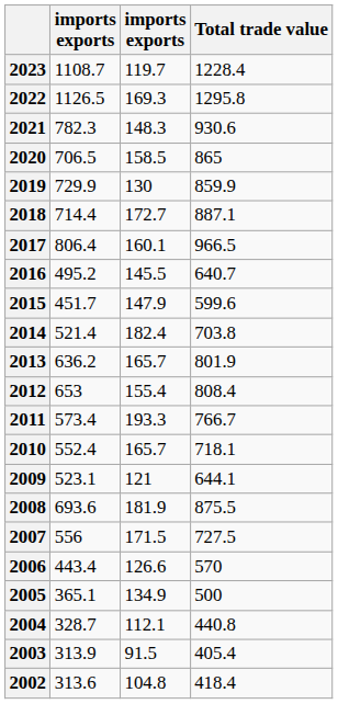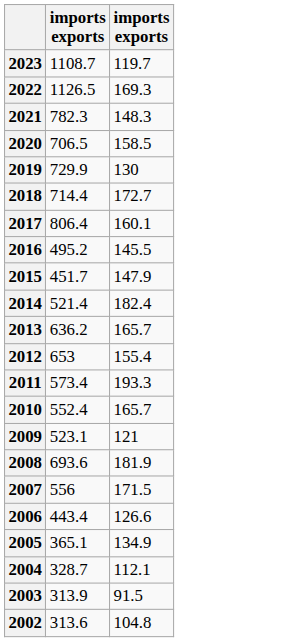- column: Total trade value | 1228.4 | 1295.8 | 930.6 | 865 | 859.9 | 887.1 | 966.5 | 640.7 | 599.6 | 703.8 | 801.9 | 808.4 | 766.7 | 718.1 | 644.1 | 875.5 | 727.5 | 570 | 500 | 440.8 | 405.4 | 418.4
